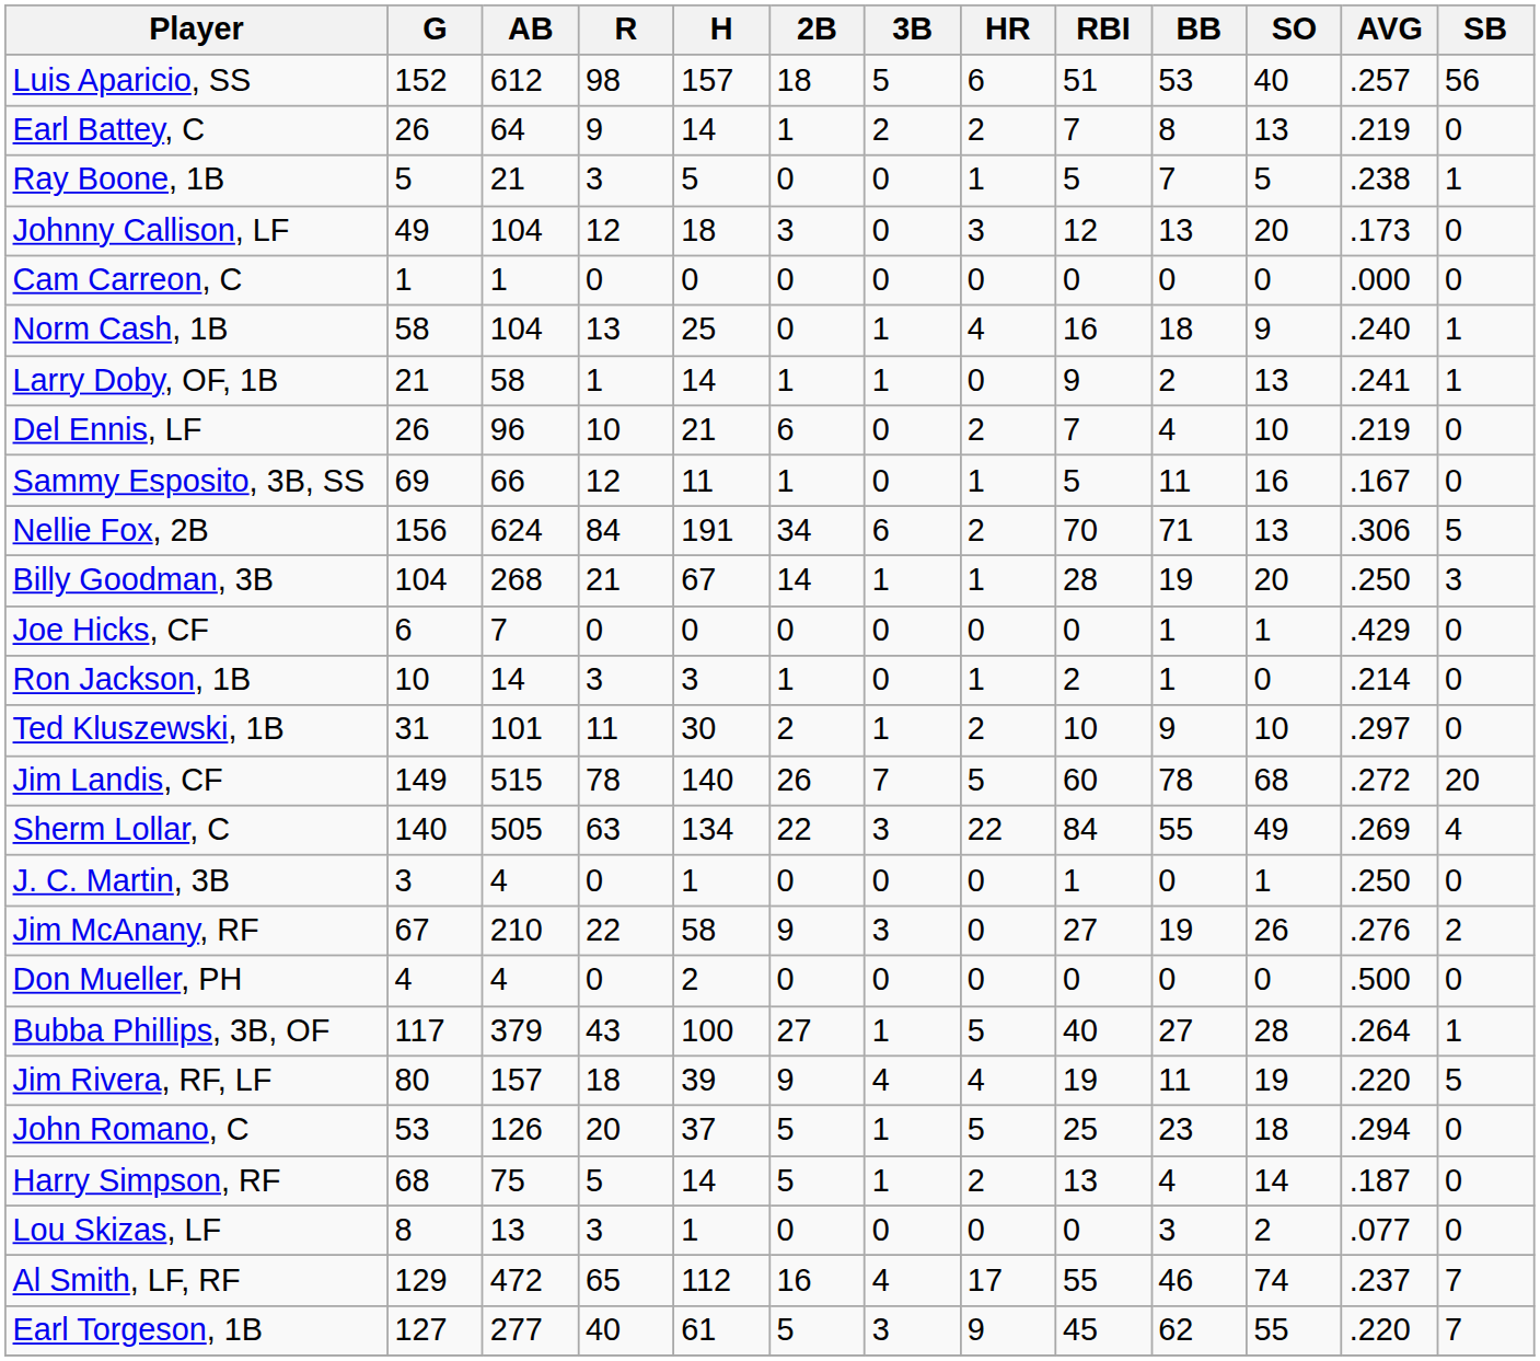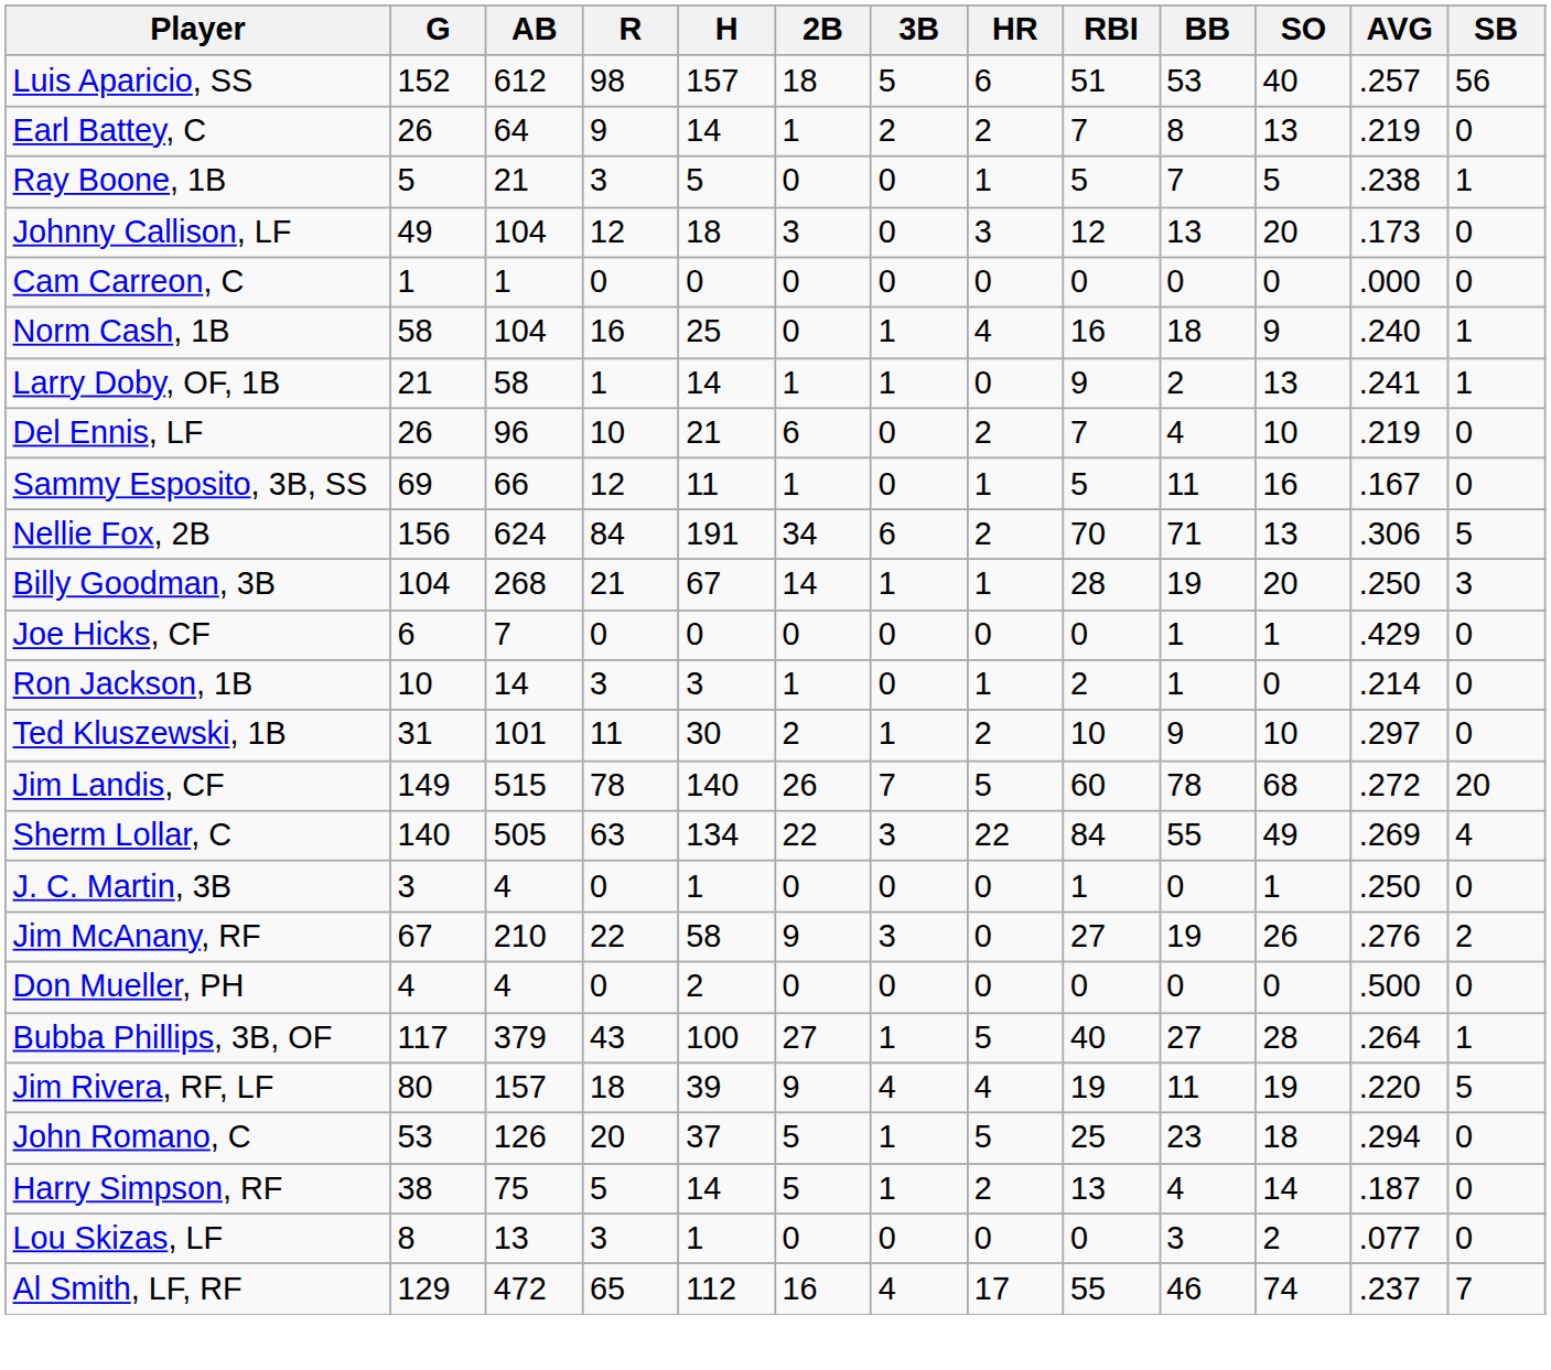Norm Cash, 1B | R: 13 -> 16
Harry Simpson, RF | G: 68 -> 38
- row: Earl Torgeson, 1B | 127 | 277 | 40 | 61 | 5 | 3 | 9 | 45 | 62 | 55 | .220 | 7
